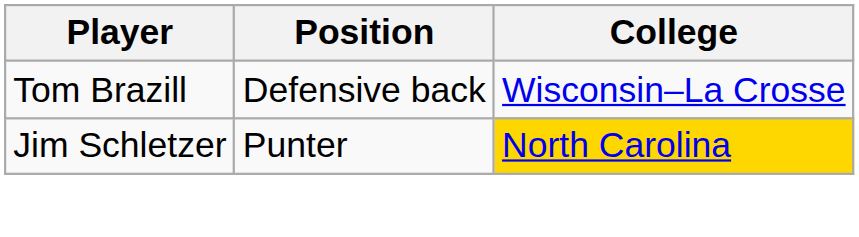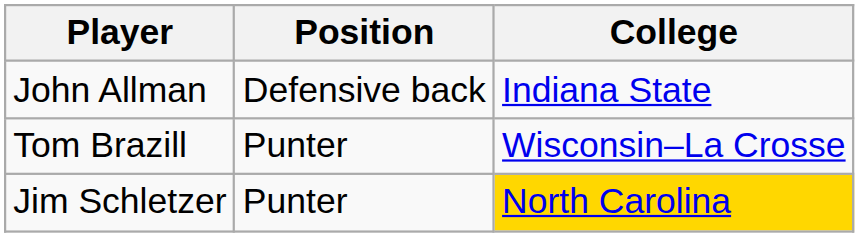+ row: John Allman | Defensive back | Indiana State
Tom Brazill | Position: Defensive back -> Punter
